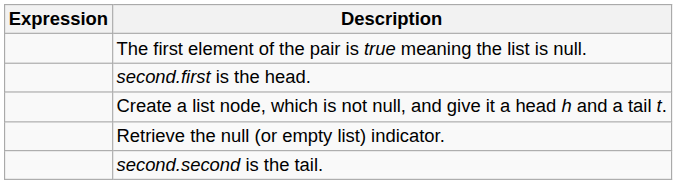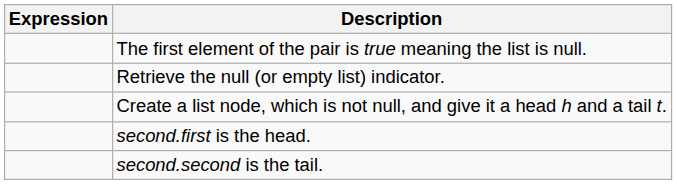rows swapped: Retrieve the null (or empty list) indicator. <-> second.first is the head.
